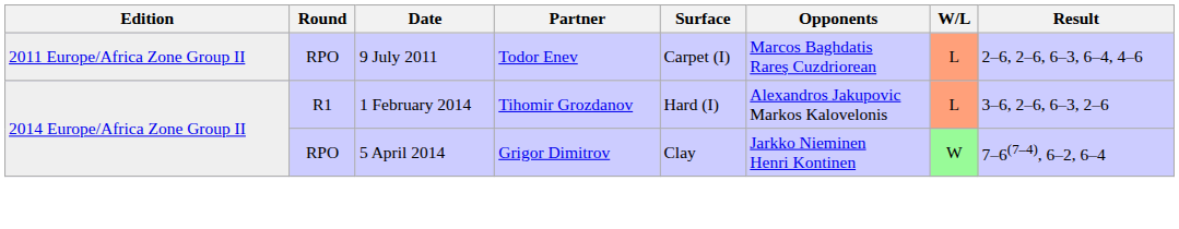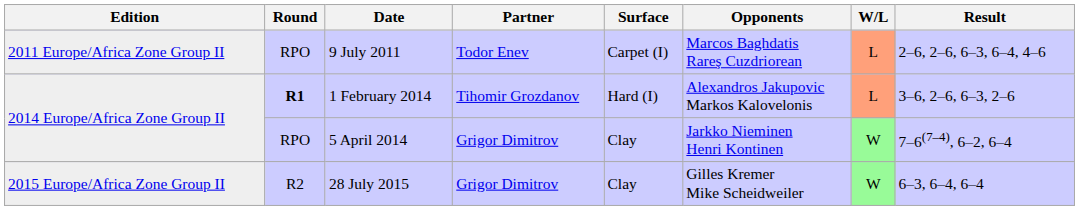1 February 2014 | Round: normal -> bold
+ row: 2015 Europe/Africa Zone Group II | R2 | 28 July 2015 | Grigor Dimitrov | Clay | Gilles Kremer Mike Scheidweiler | W | 6–3, 6–4, 6–4
